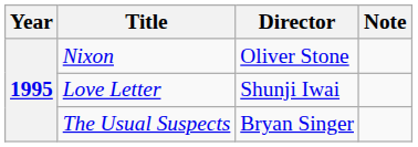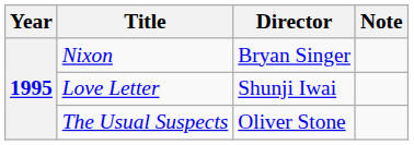Nixon | Director: Oliver Stone -> Bryan Singer
The Usual Suspects | Director: Bryan Singer -> Oliver Stone
